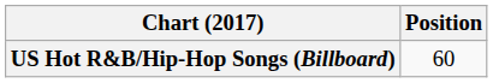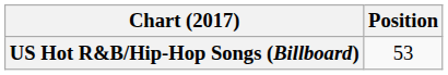US Hot R&B/Hip-Hop Songs (Billboard) | Position: 60 -> 53
